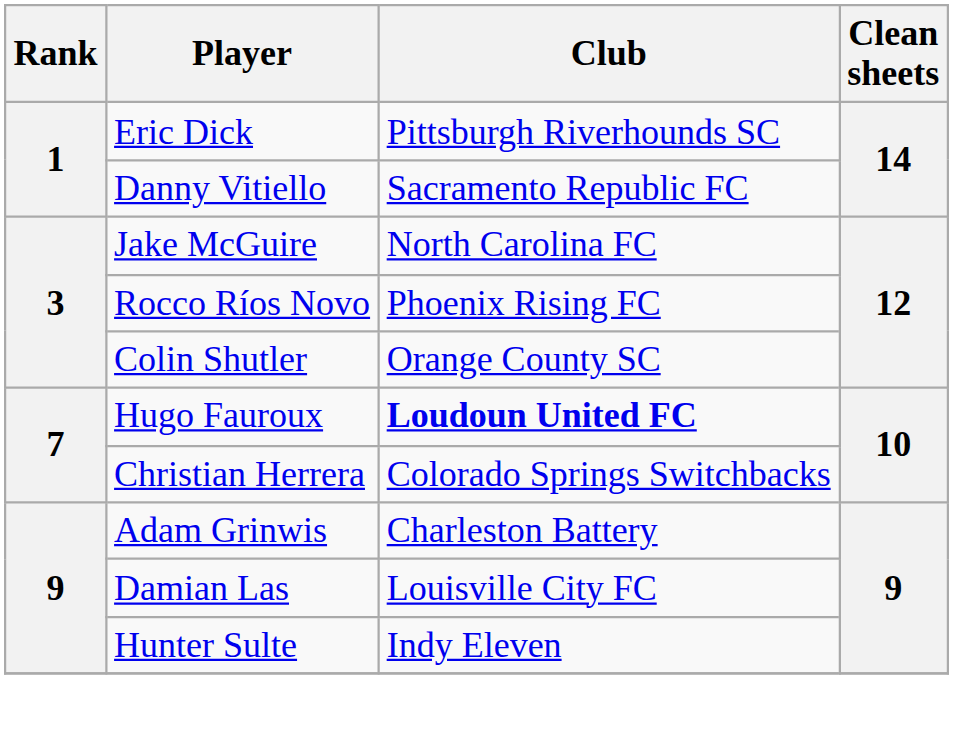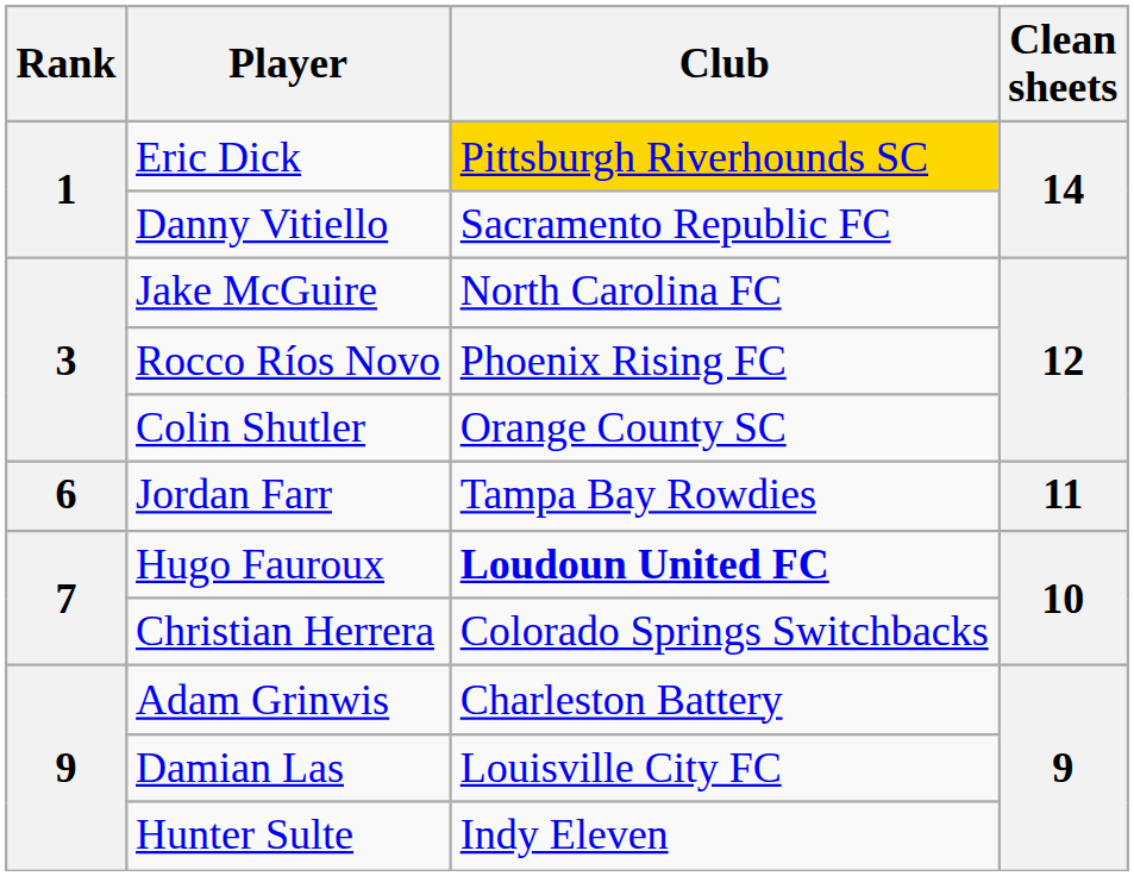Eric Dick | Club: no background -> gold background
+ row: 6 | Jordan Farr | Tampa Bay Rowdies | 11
